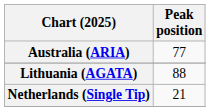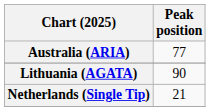Lithuania (AGATA) | Peak position: 88 -> 90
